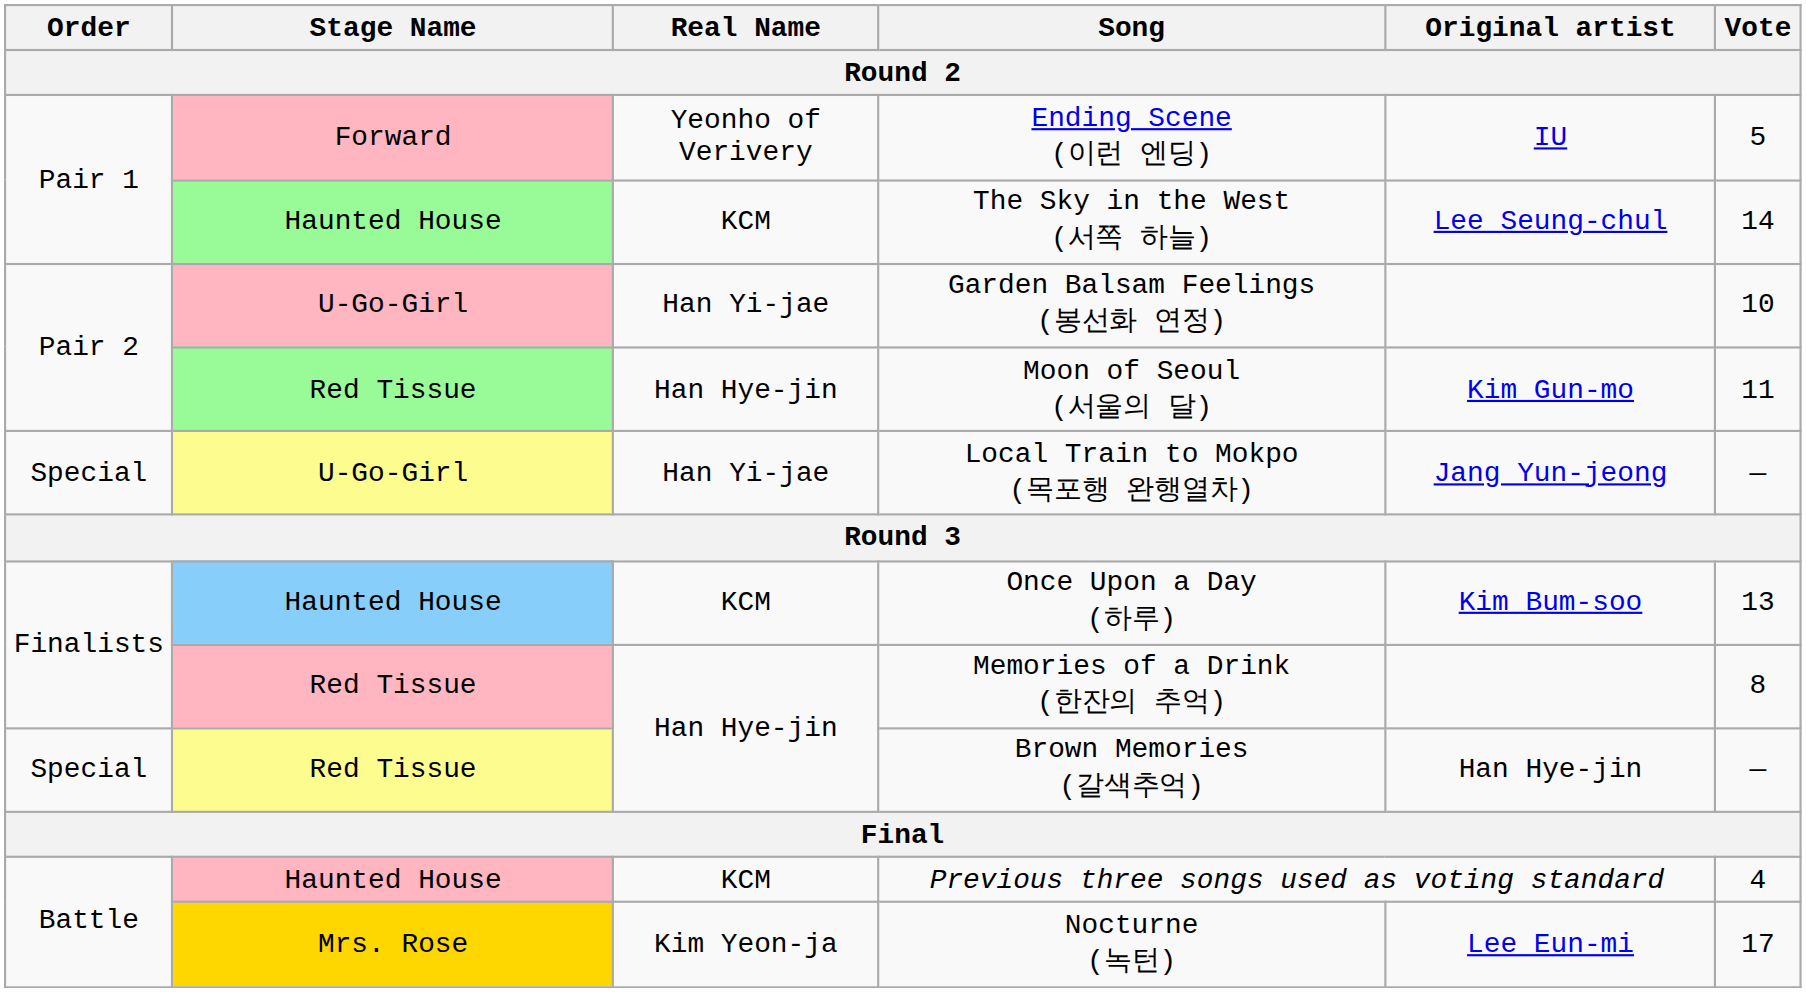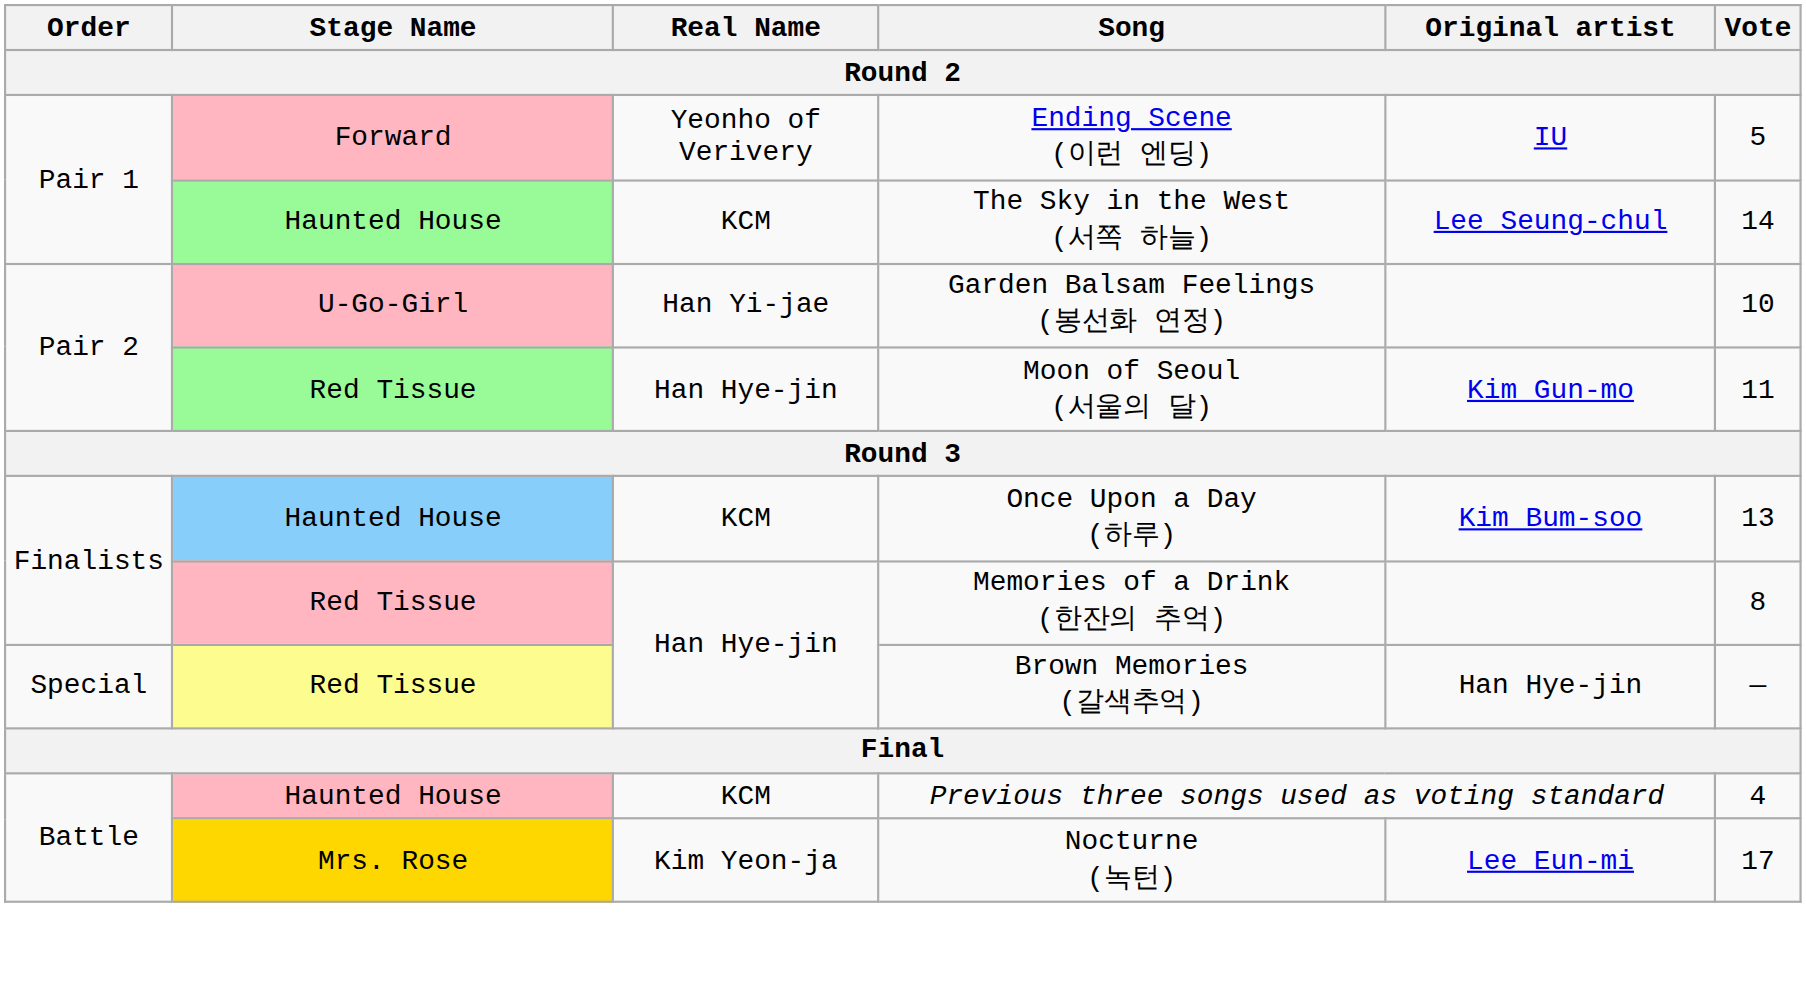- row: Special | U-Go-Girl | Han Yi-jae | Local Train to Mokpo (목포행 완행열차) | Jang Yun-jeong | —
